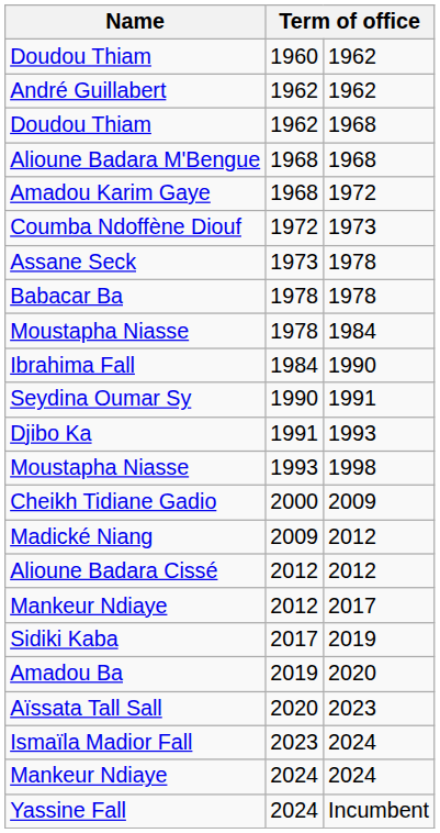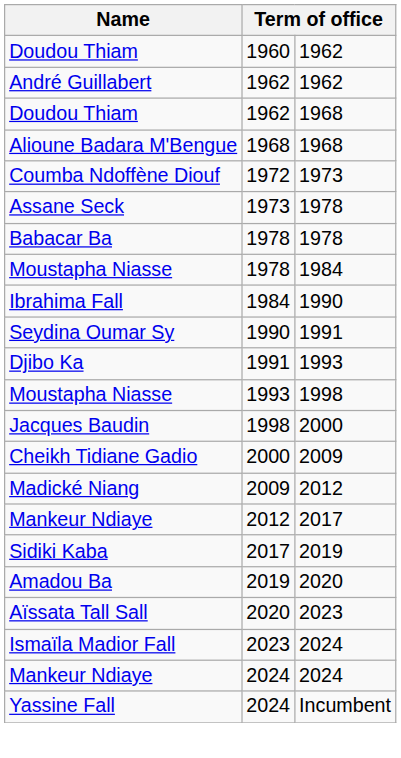- row: Amadou Karim Gaye | 1968 | 1972
+ row: Jacques Baudin | 1998 | 2000
- row: Alioune Badara Cissé | 2012 | 2012
